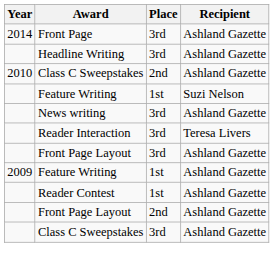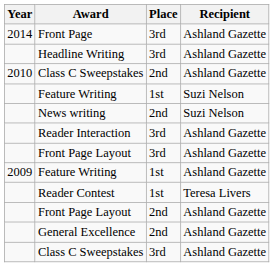News writing | Place: 3rd -> 2nd
News writing | Recipient: Ashland Gazette -> Suzi Nelson
Reader Interaction | Recipient: Teresa Livers -> Ashland Gazette
Reader Contest | Recipient: Ashland Gazette -> Teresa Livers
+ row: General Excellence | 2nd | Ashland Gazette
